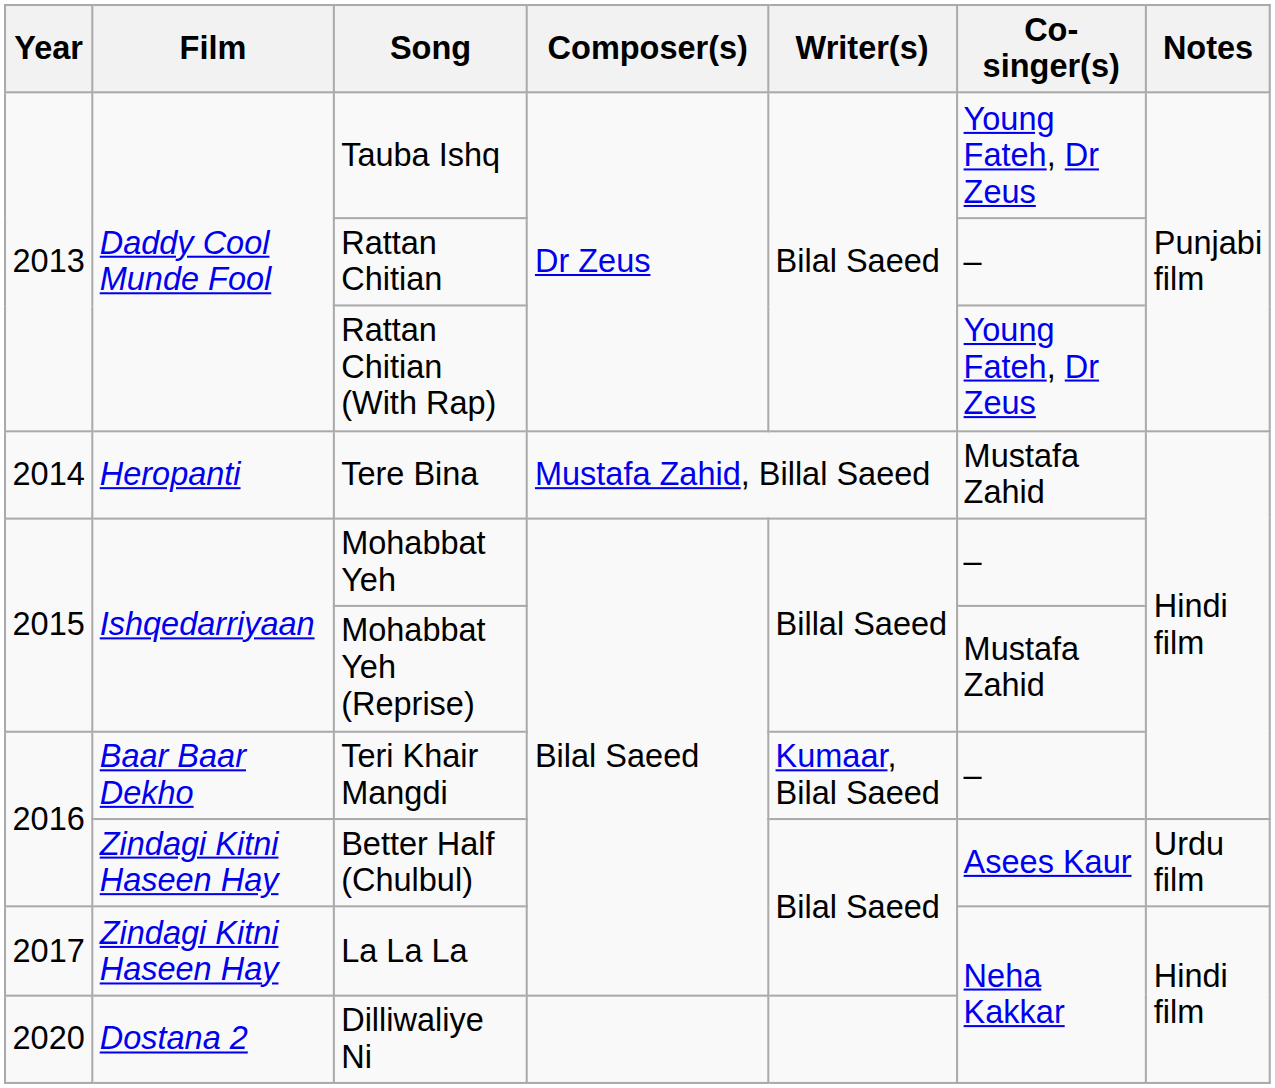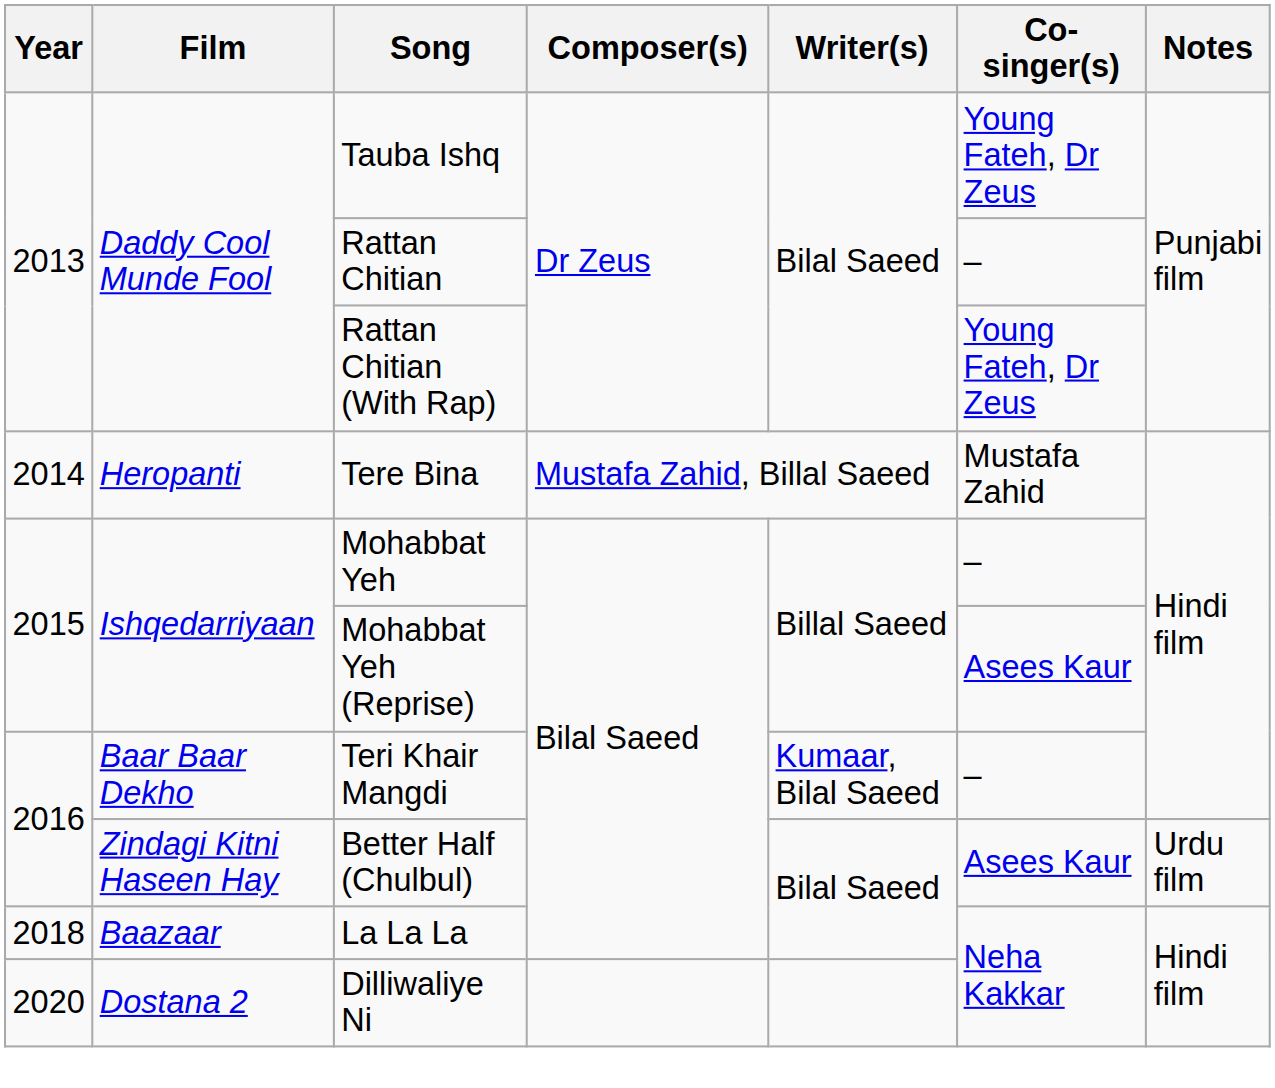Mohabbat Yeh (Reprise) | Co-singer(s): Mustafa Zahid -> Asees Kaur
La La La | Year: 2017 -> 2018
La La La | Film: Zindagi Kitni Haseen Hay -> Baazaar
